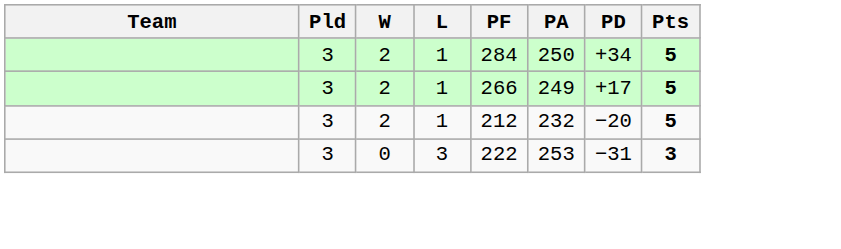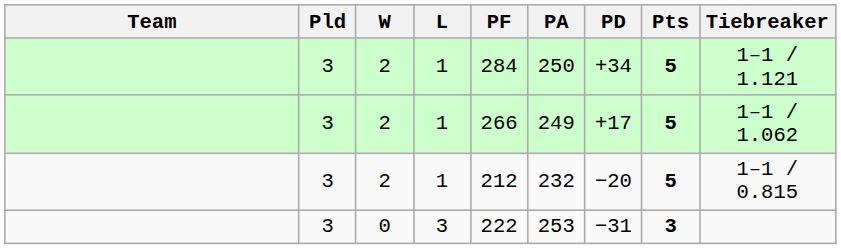+ column: Tiebreaker | 1–1 / 1.121 | 1–1 / 1.062 | 1–1 / 0.815
